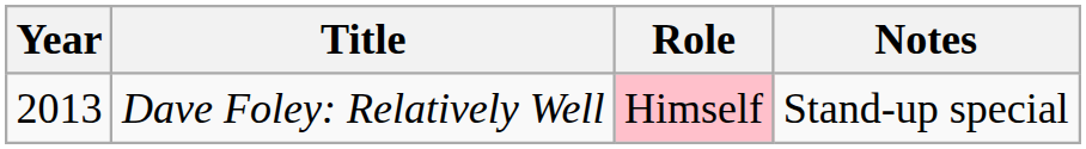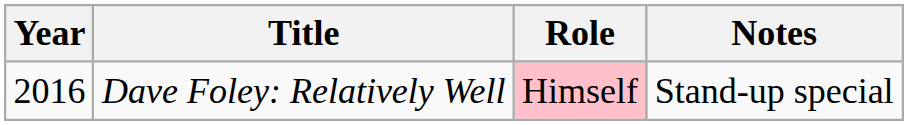Dave Foley: Relatively Well | Year: 2013 -> 2016
